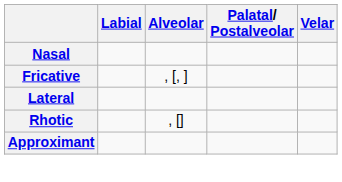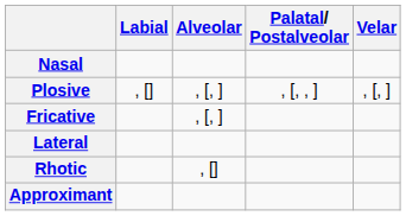+ row: Plosive | , [] | , [, ] | , [, , ] | , [, ]
